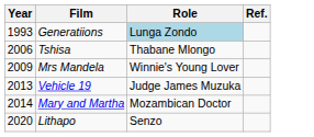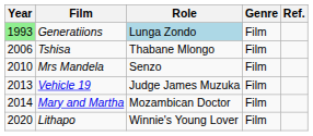+ column: Genre | Film | Film | Film | Film | Film | Film
Generatiions | Year: no background -> lightgreen background
Mrs Mandela | Year: 2009 -> 2010
Mrs Mandela | Role: Winnie's Young Lover -> Senzo
Lithapo | Role: Senzo -> Winnie's Young Lover
